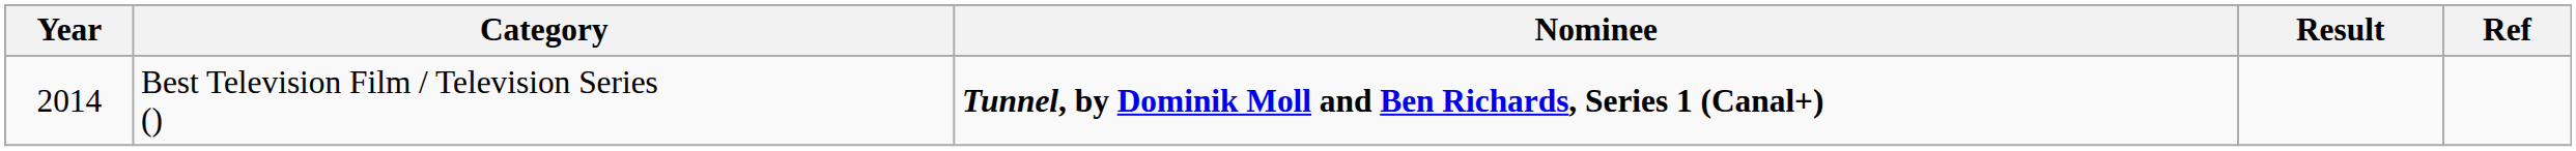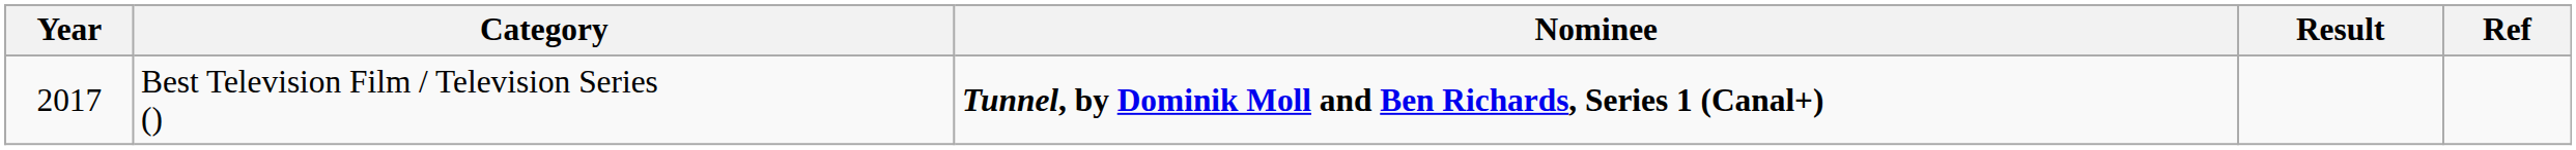Best Television Film / Television Series () | Year: 2014 -> 2017
